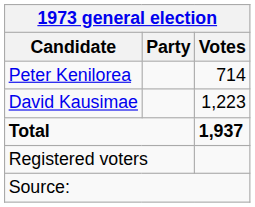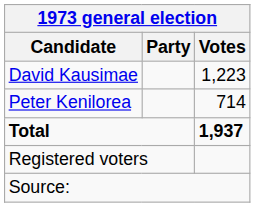rows swapped: David Kausimae <-> Peter Kenilorea
